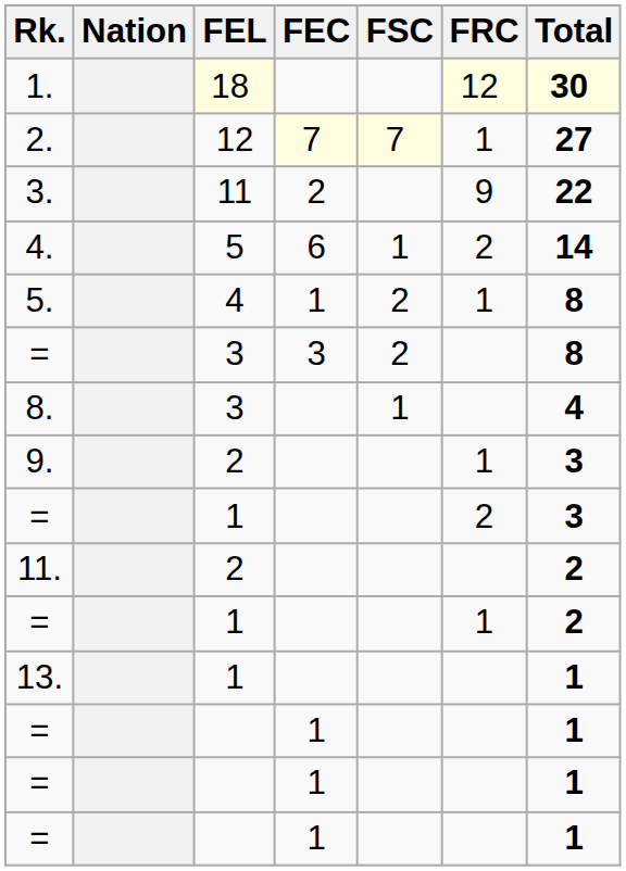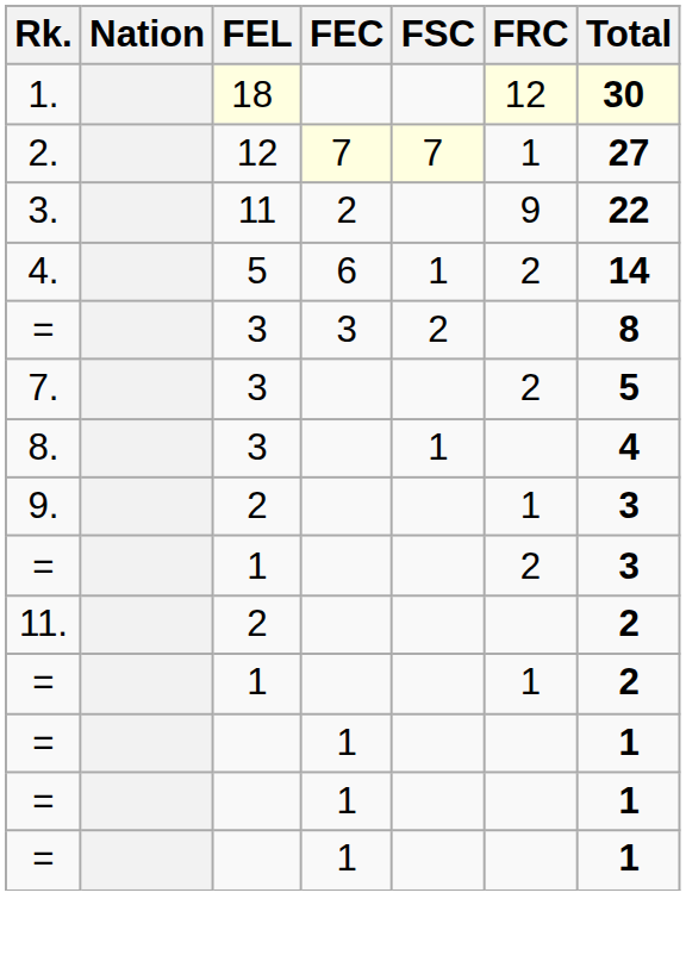- row: 5. | 4 | 1 | 2 | 1 | 8
+ row: 7. | 3 | 2 | 5
- row: 13. | 1 | 1
